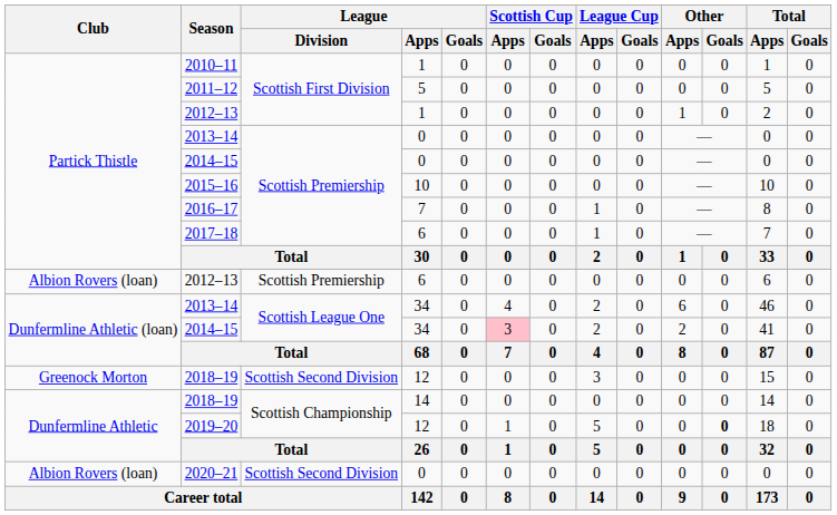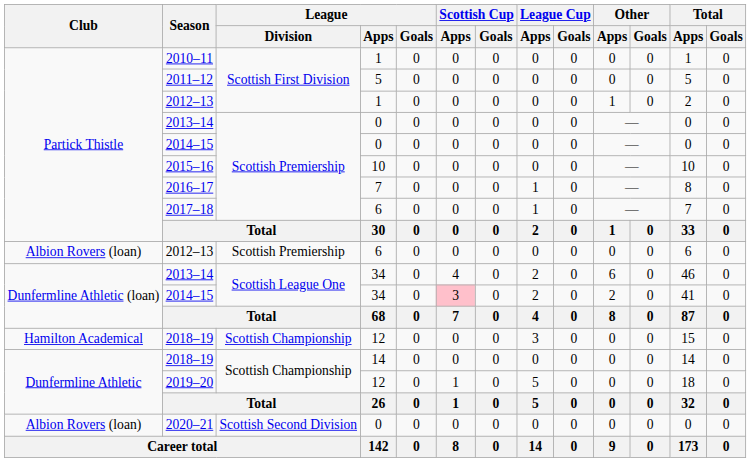2018–19 / 12 | Club: Greenock Morton -> Hamilton Academical
2018–19 / 12 | League / Division: Scottish Second Division -> Scottish Championship
2019–20 | Other / Goals: bold -> normal
